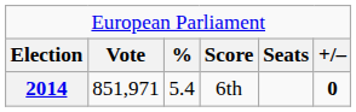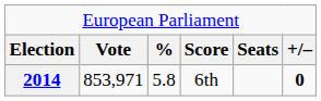2014 | column 2: 851,971 -> 853,971
2014 | column 3: 5.4 -> 5.8
